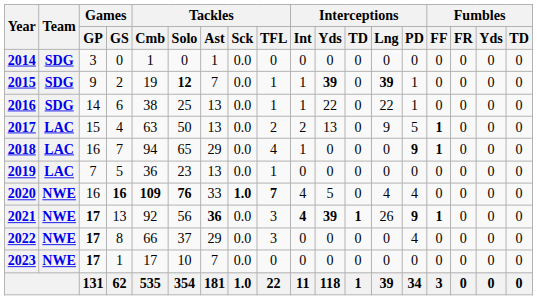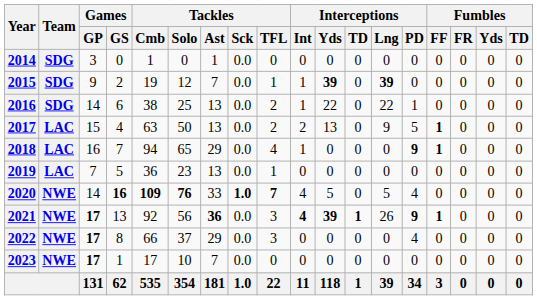2015 | Tackles / Solo: bold -> normal
2015 | Interceptions / PD: 1 -> 0
2016 | Tackles / TFL: 1 -> 2
2020 | Games / GP: 16 -> 14
2020 | Interceptions / Lng: 4 -> 5
